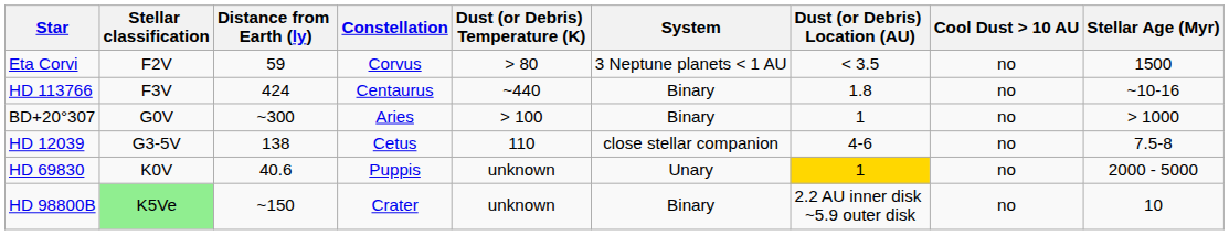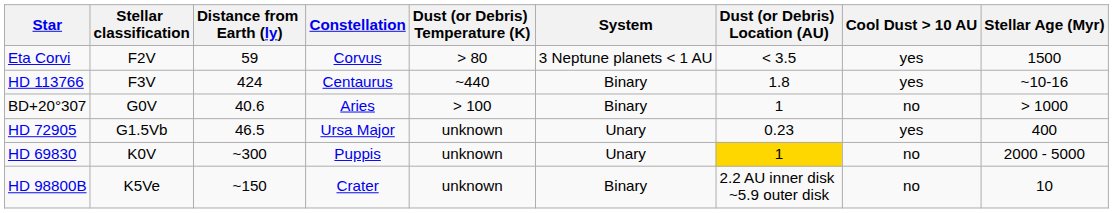Eta Corvi | Cool Dust > 10 AU: no -> yes
HD 113766 | Cool Dust > 10 AU: no -> yes
BD+20°307 | Distance from Earth (ly): ~300 -> 40.6
+ row: HD 72905 | G1.5Vb | 46.5 | Ursa Major | unknown | Unary | 0.23 | yes | 400
- row: HD 12039 | G3-5V | 138 | Cetus | 110 | close stellar companion | 4-6 | no | 7.5-8
HD 69830 | Distance from Earth (ly): 40.6 -> ~300
HD 98800B | Stellar classification: lightgreen background -> no background
